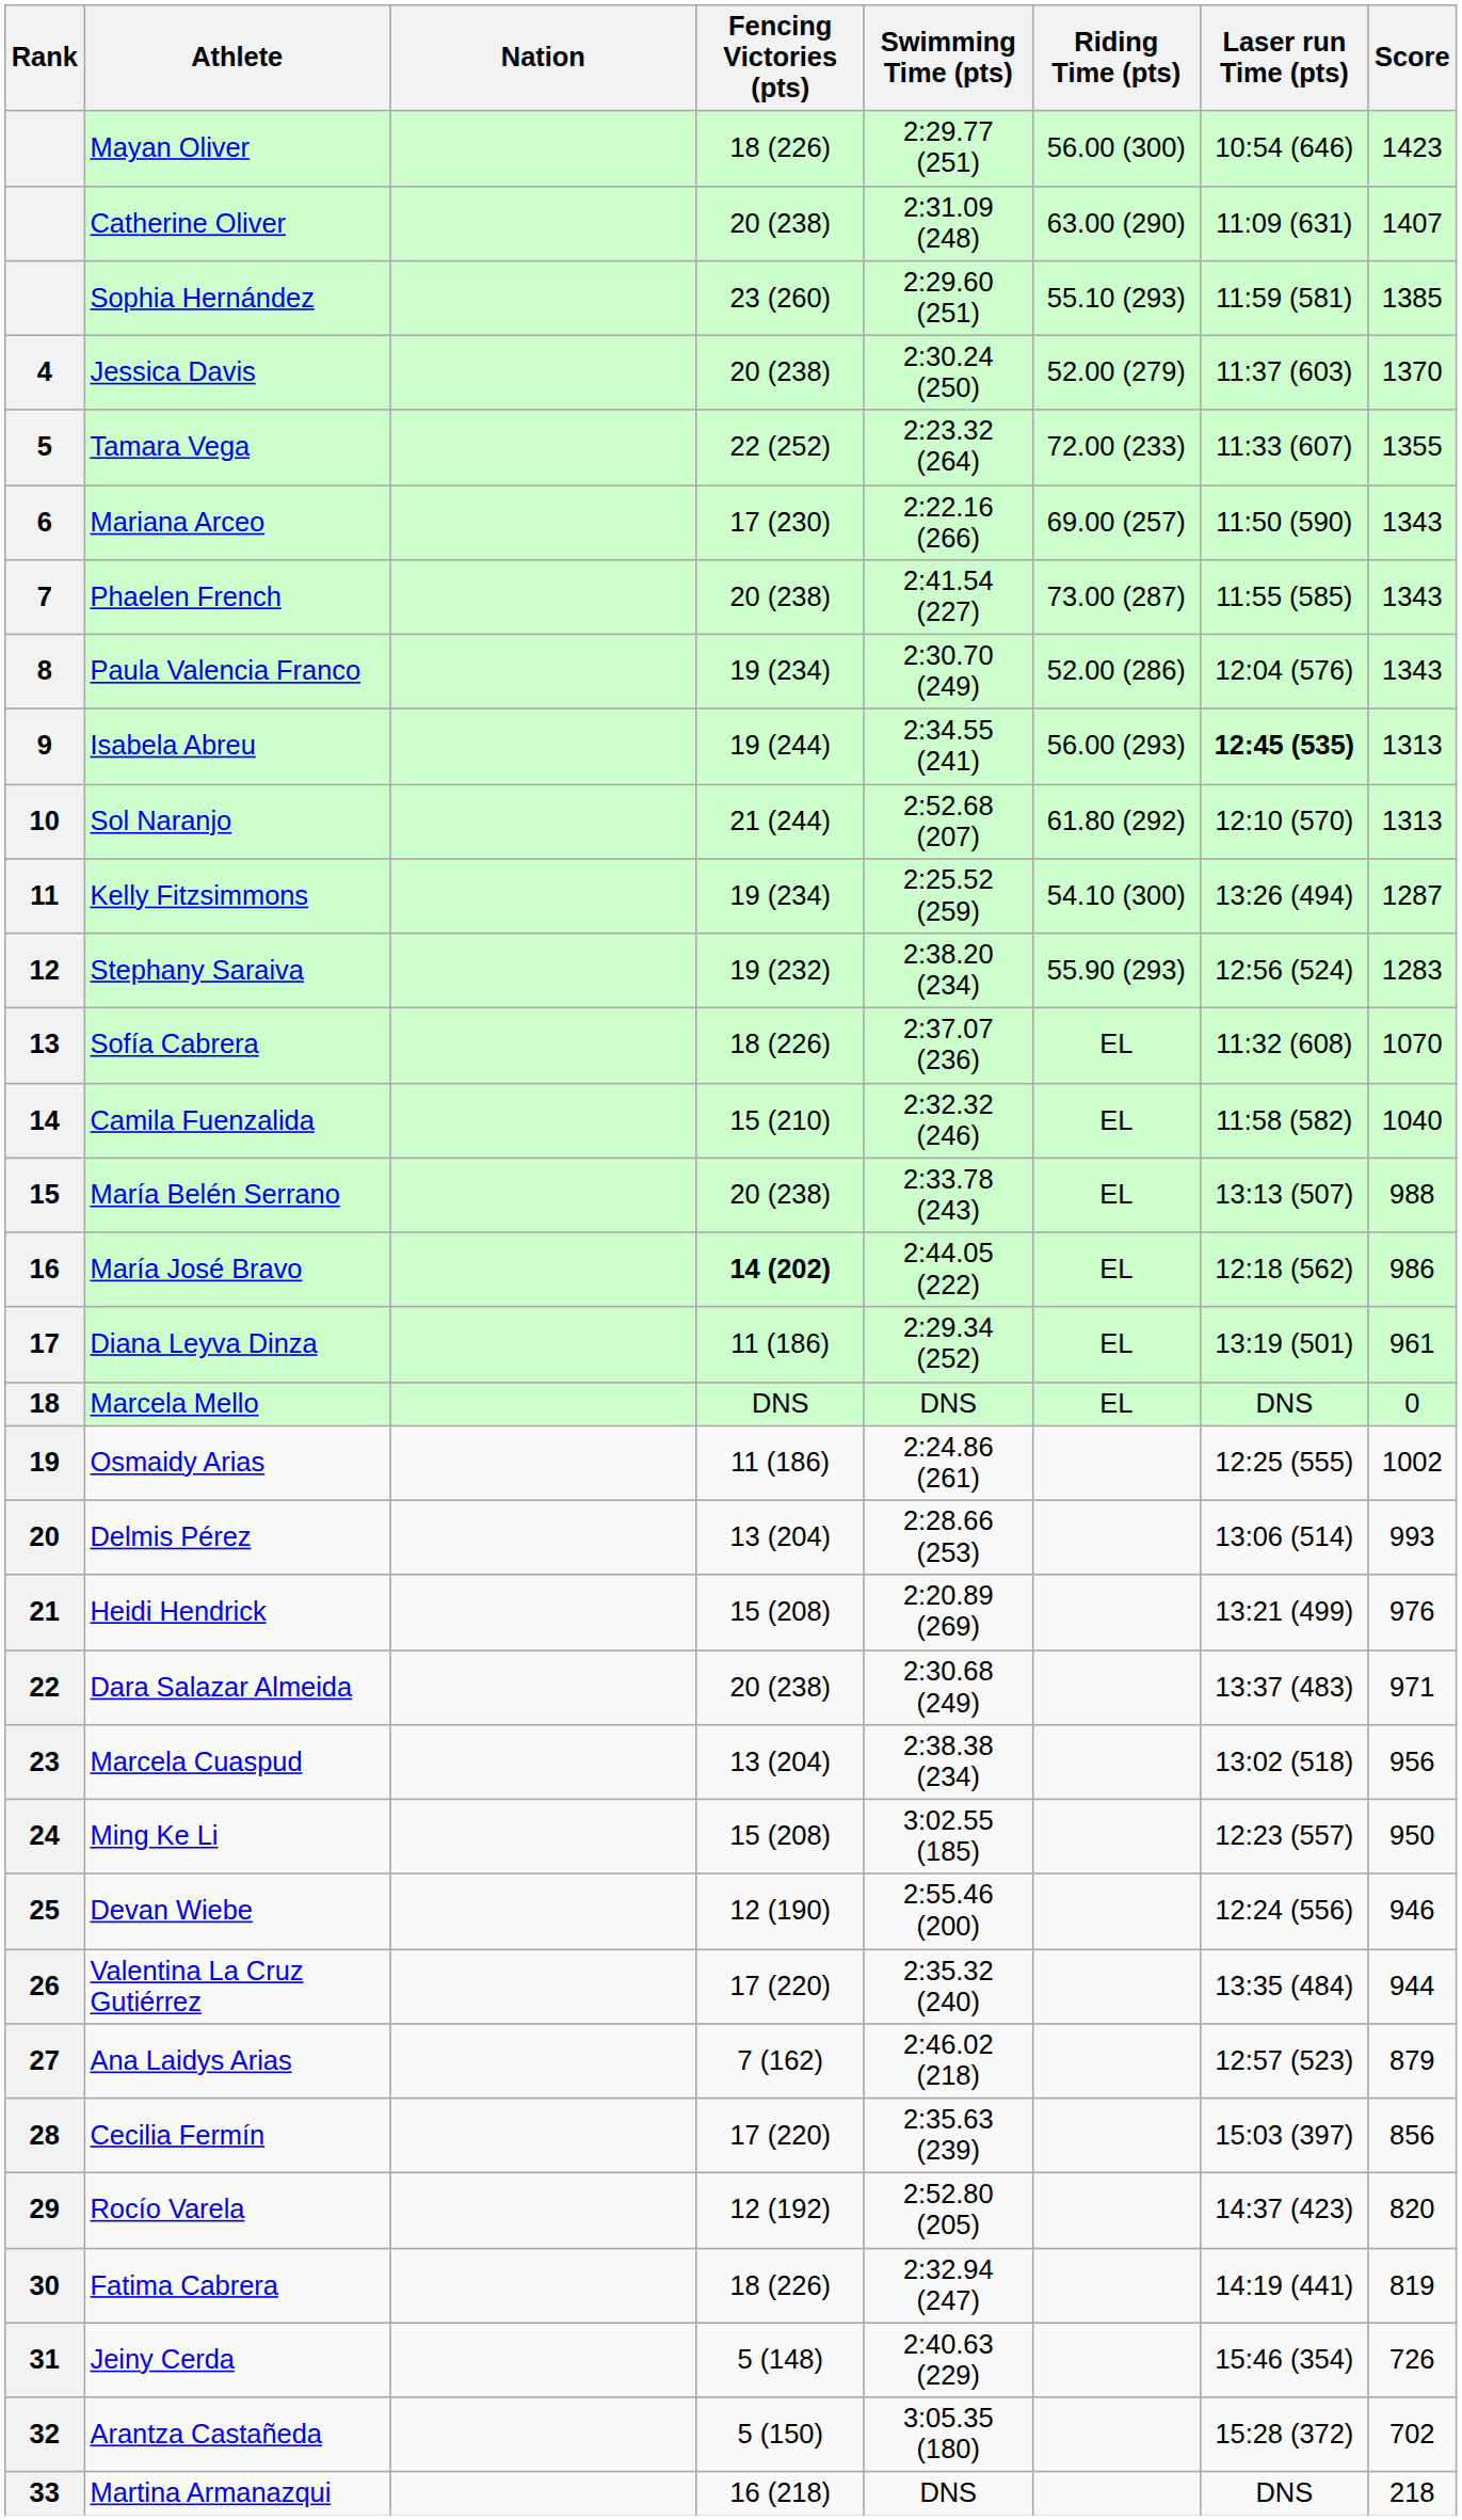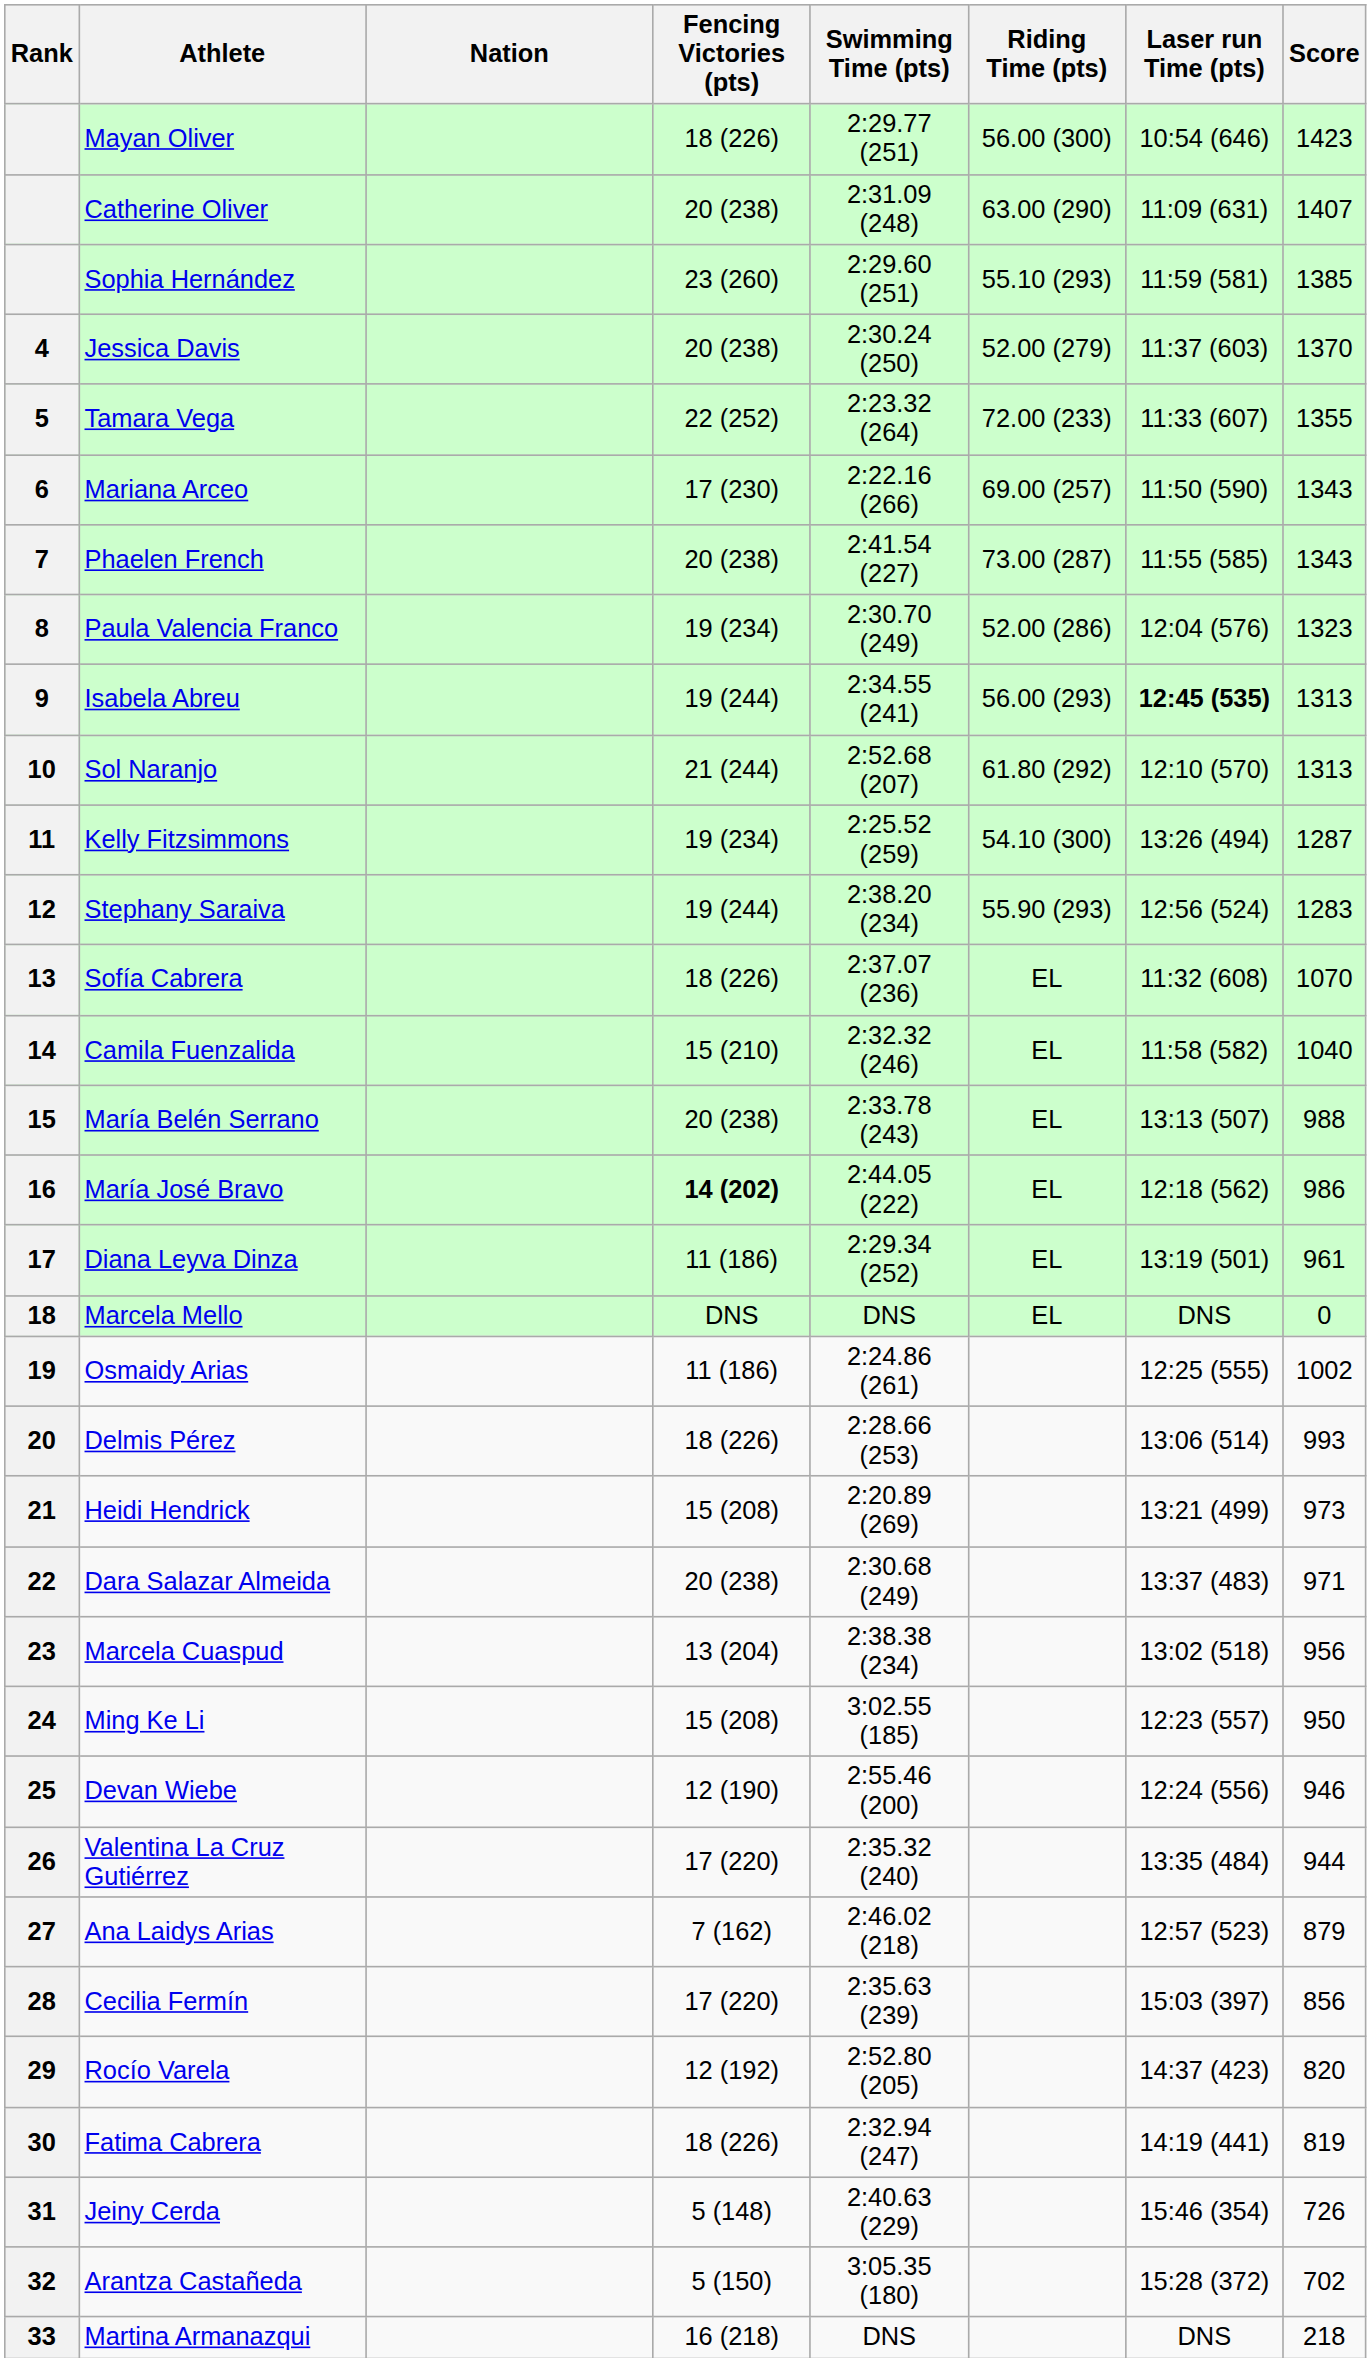Paula Valencia Franco | Score: 1343 -> 1323
Stephany Saraiva | Fencing Victories (pts): 19 (232) -> 19 (244)
Delmis Pérez | Fencing Victories (pts): 13 (204) -> 18 (226)
Heidi Hendrick | Score: 976 -> 973
